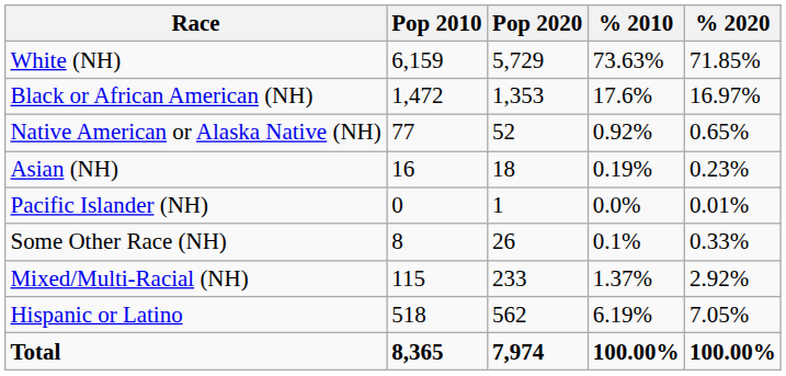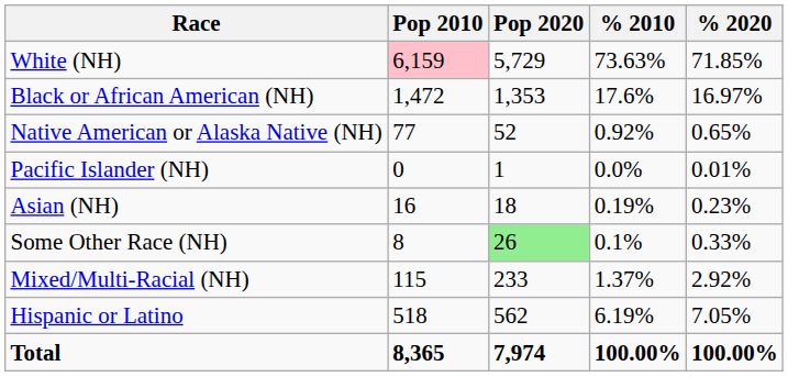White (NH) | Pop 2010: no background -> pink background
rows swapped: Asian (NH) <-> Pacific Islander (NH)
Some Other Race (NH) | Pop 2020: no background -> lightgreen background
